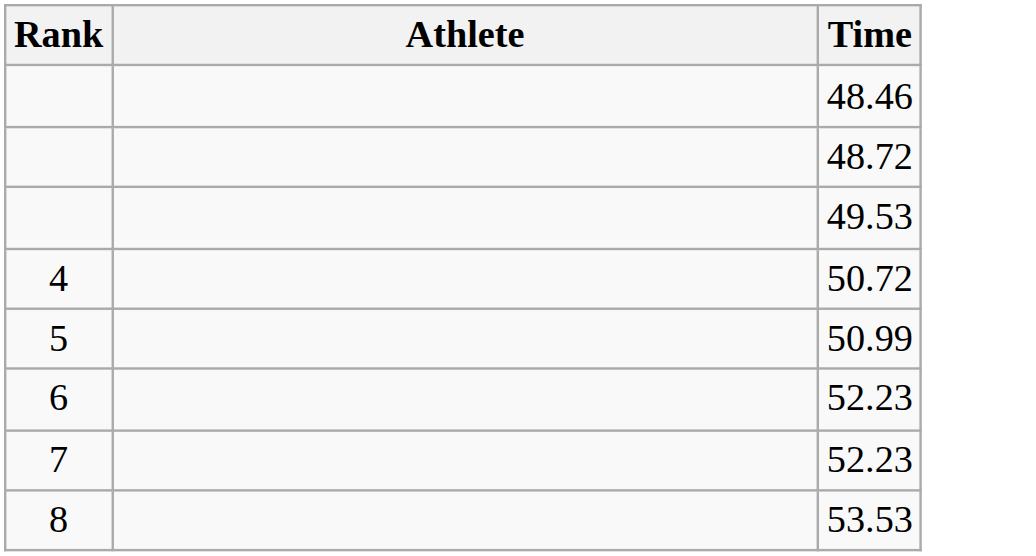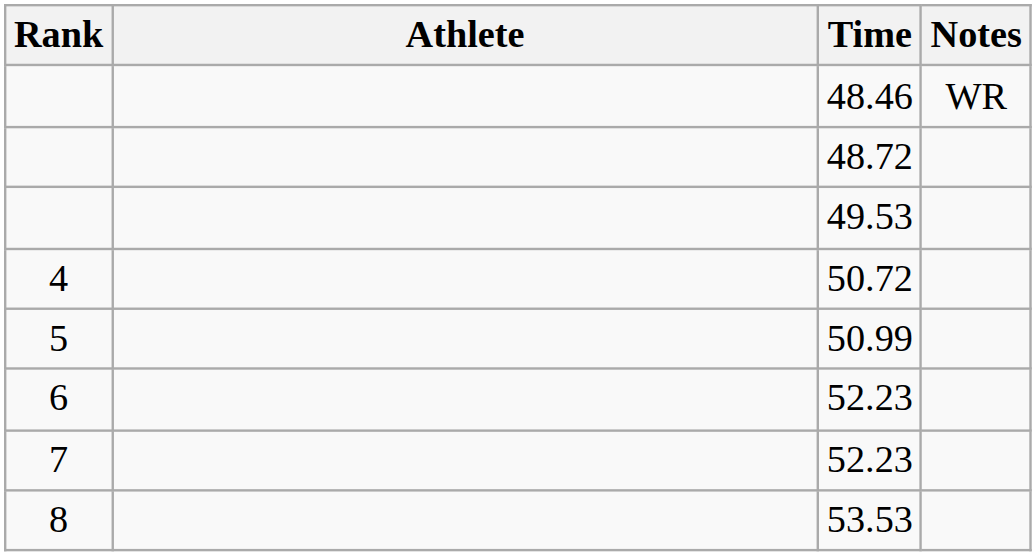+ column: Notes | WR
